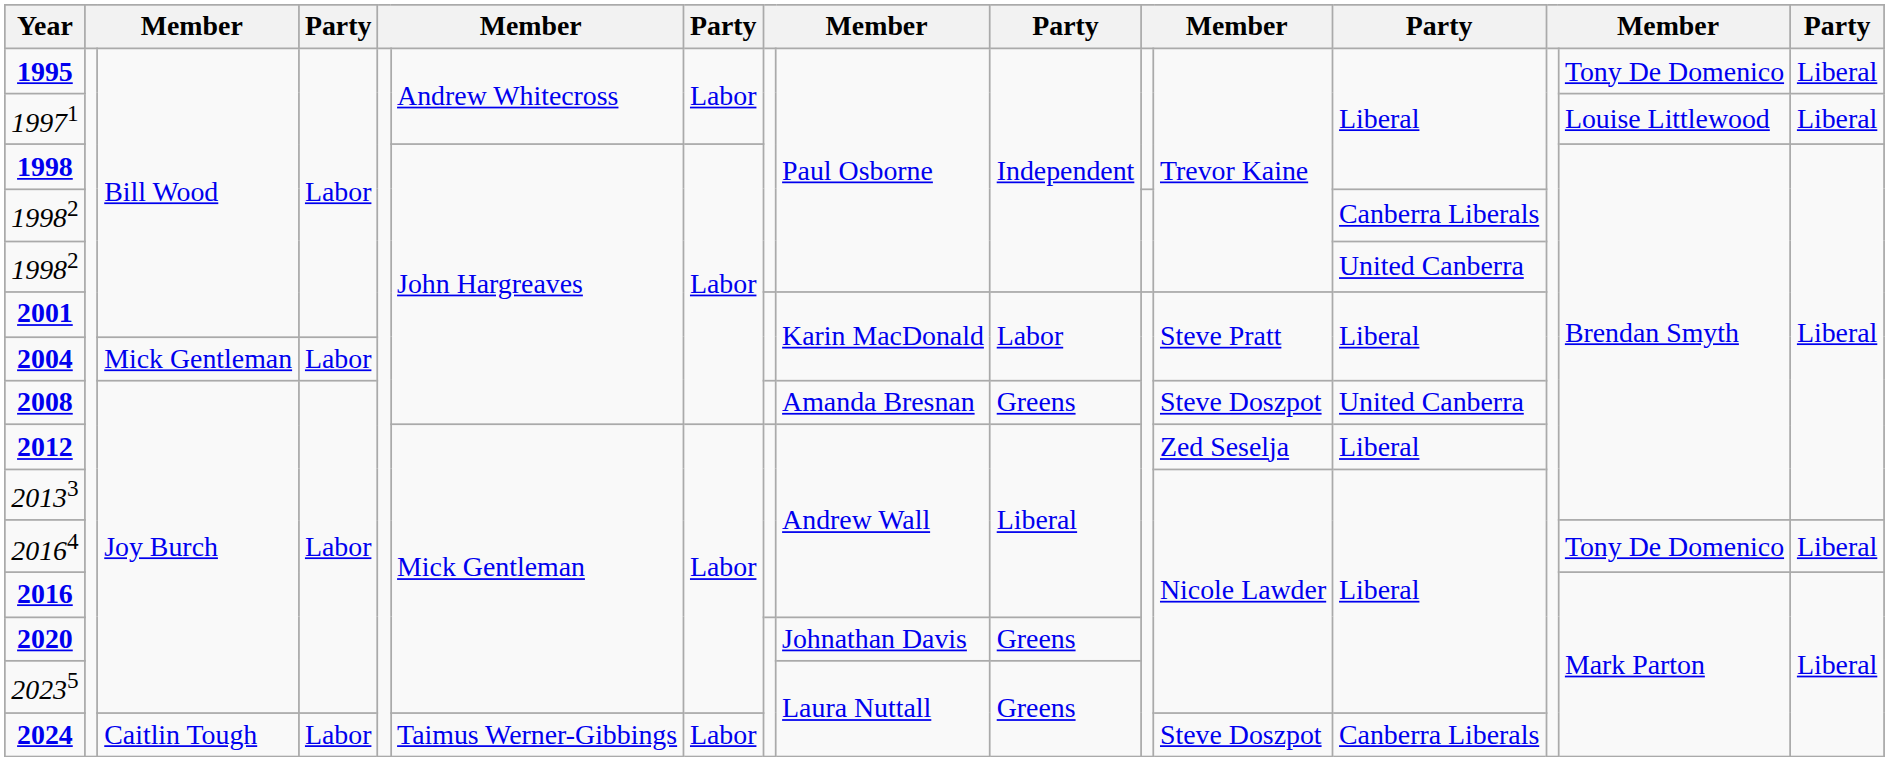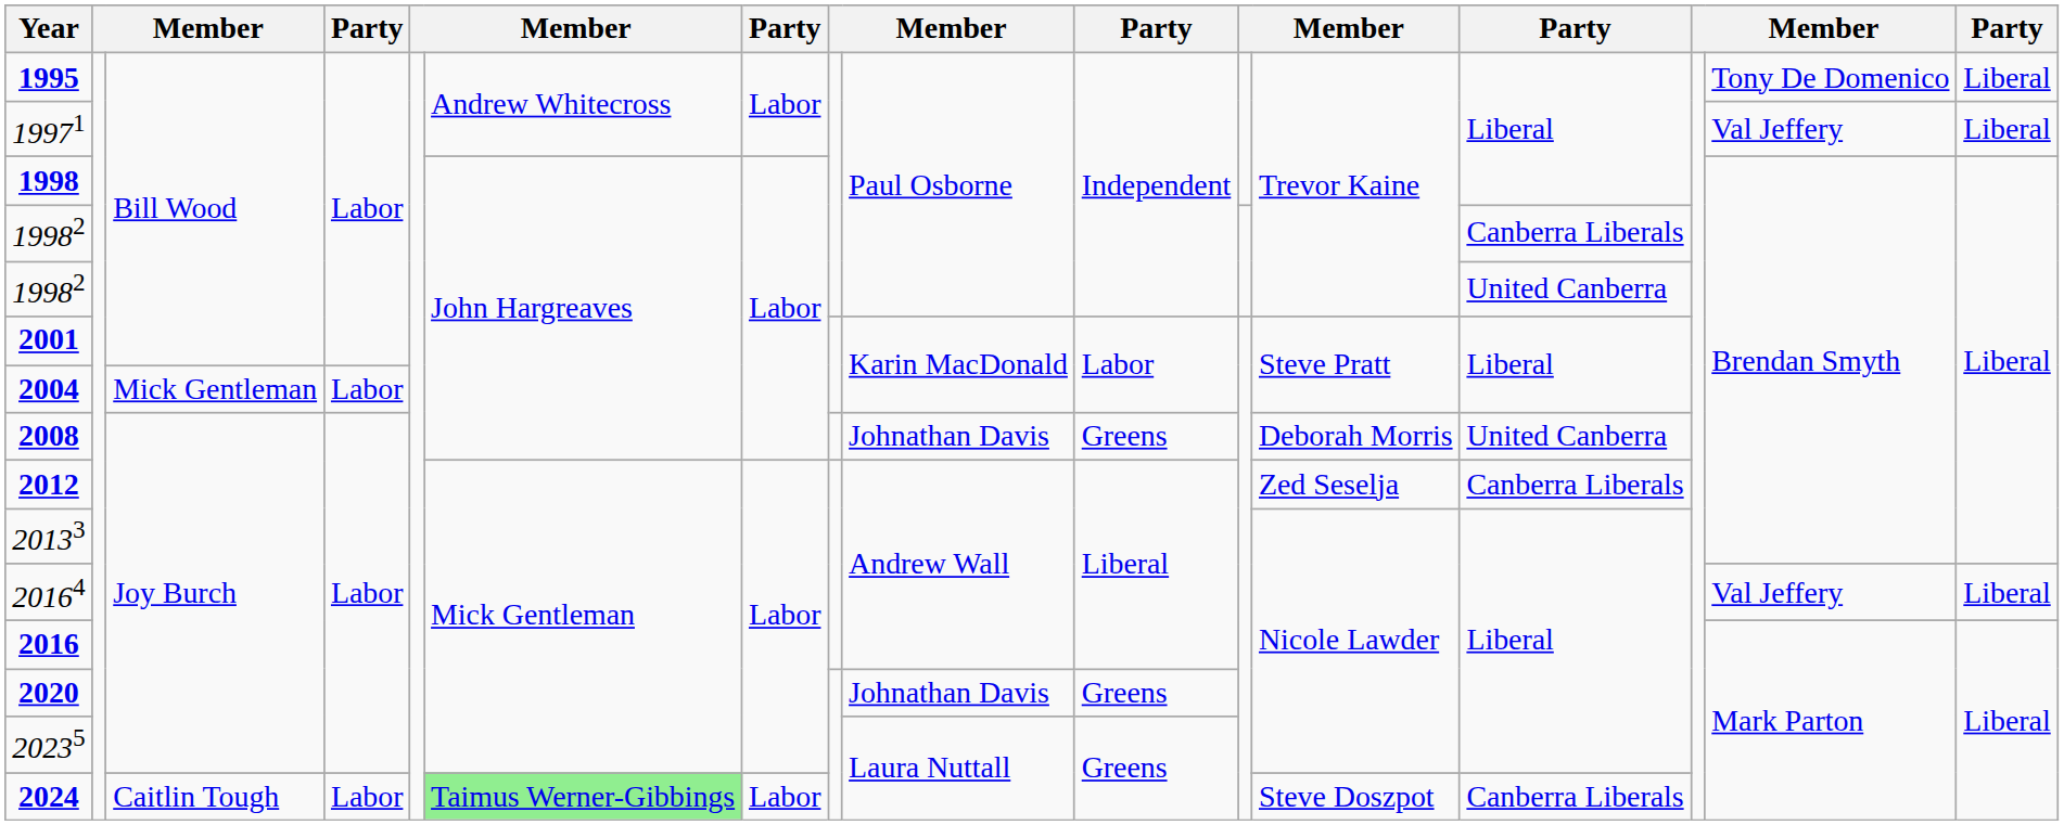19971 | column 15: Louise Littlewood -> Val Jeffery
2008 | column 9: Amanda Bresnan -> Johnathan Davis
2008 | column 12: Steve Doszpot -> Deborah Morris
2012 | column 13: Liberal -> Canberra Liberals
20164 | column 15: Tony De Domenico -> Val Jeffery
2024 | column 6: no background -> lightgreen background
